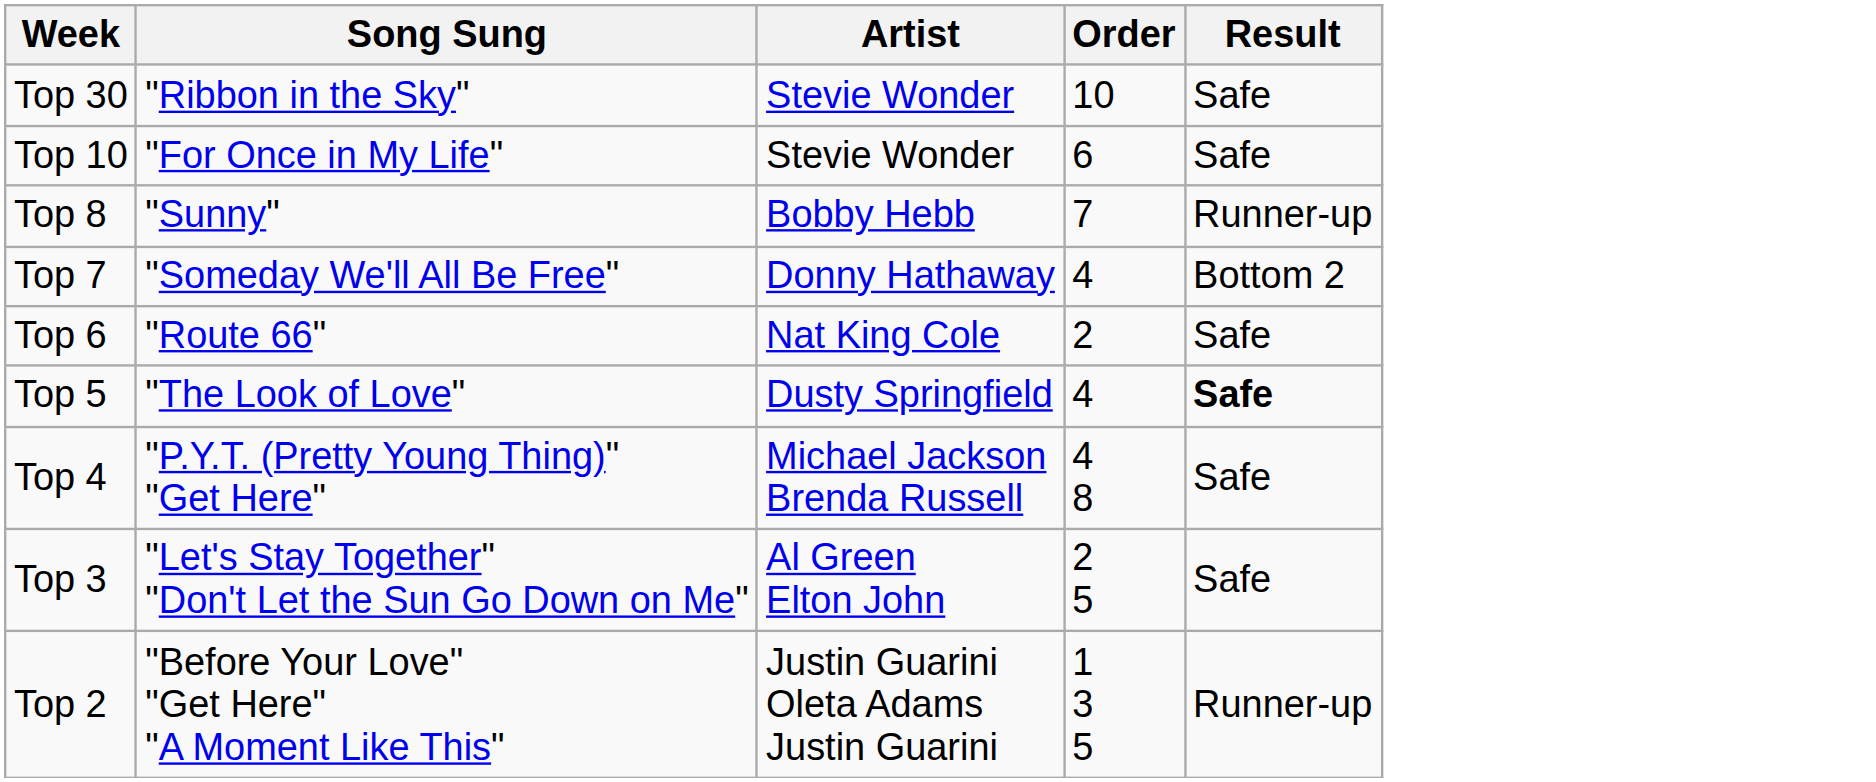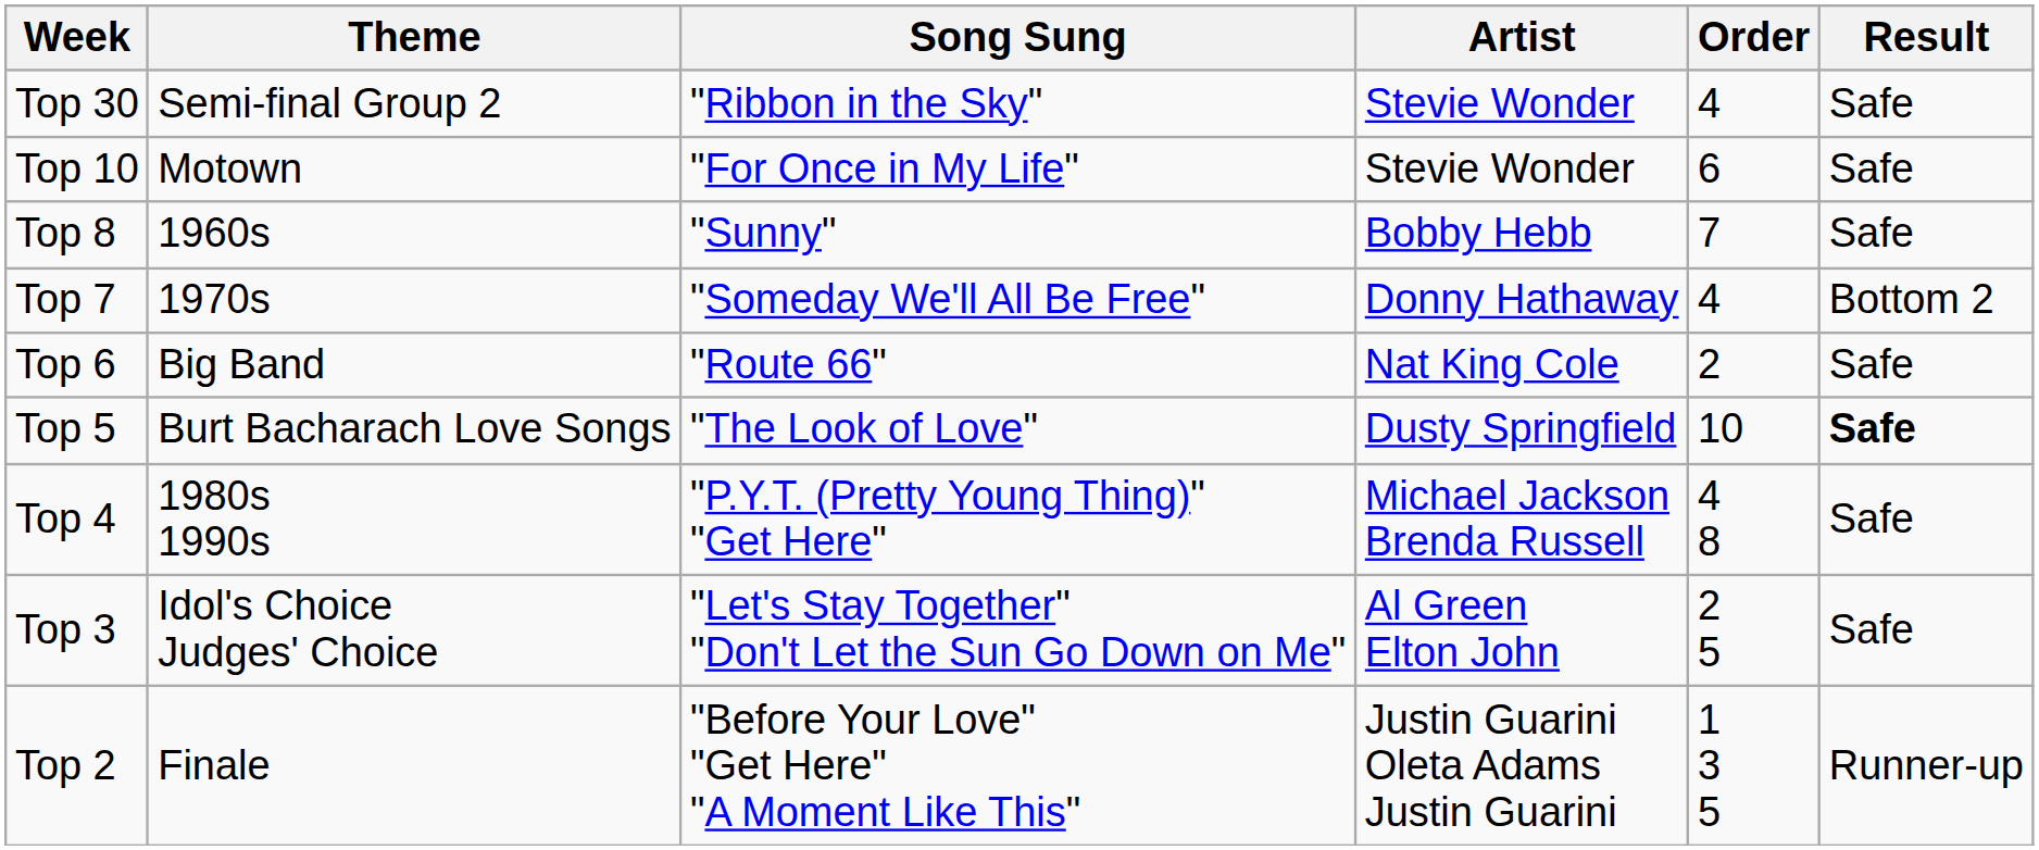+ column: Theme | Semi-final Group 2 | Motown | 1960s | 1970s | Big Band | Burt Bacharach Love Songs | 1980s 1990s | Idol's Choice Judges' Choice | Finale
Top 30 | Order: 10 -> 4
Top 8 | Result: Runner-up -> Safe
Top 5 | Order: 4 -> 10
